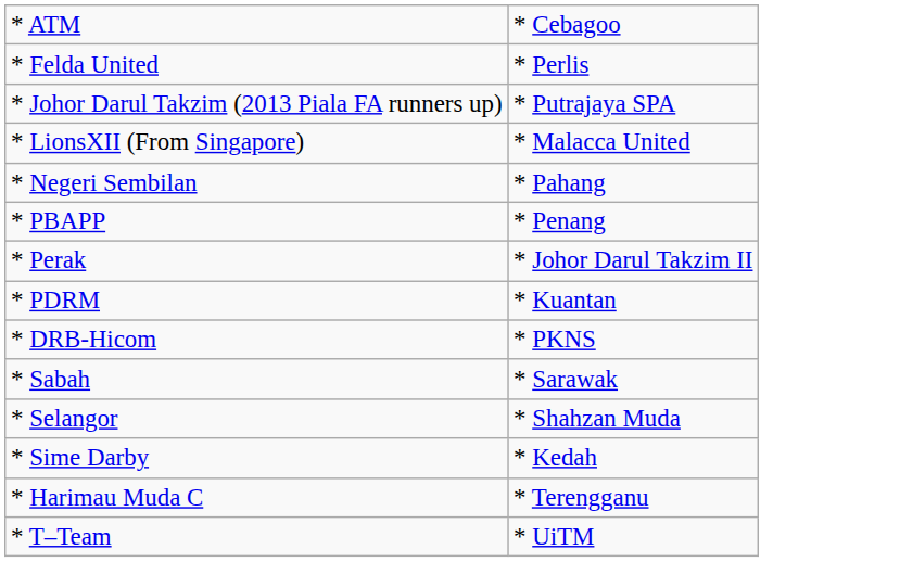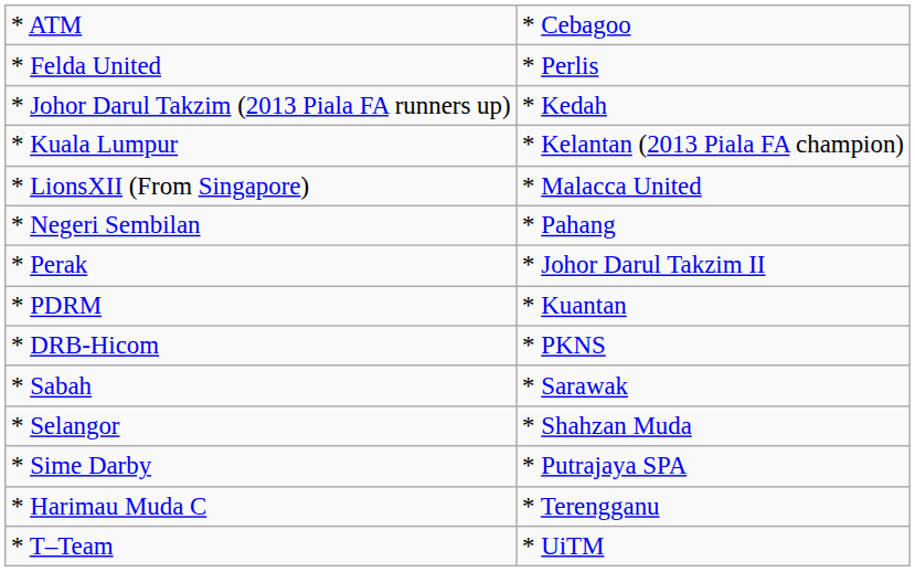* Johor Darul Takzim (2013 Piala FA runners up) | column 2: * Putrajaya SPA -> * Kedah
+ row: * Kuala Lumpur | * Kelantan (2013 Piala FA champion)
- row: * PBAPP | * Penang
* Sime Darby | column 2: * Kedah -> * Putrajaya SPA
